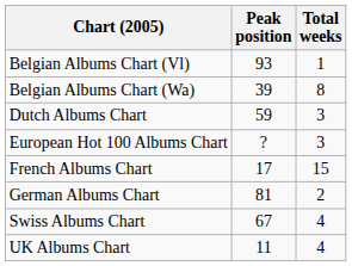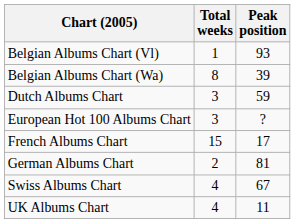columns swapped: Peak position <-> Total weeks
